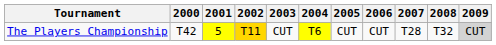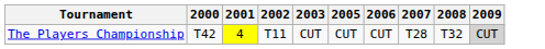- column: 2004 | T6
The Players Championship | 2001: 5 -> 4
The Players Championship | 2002: gold background -> no background
